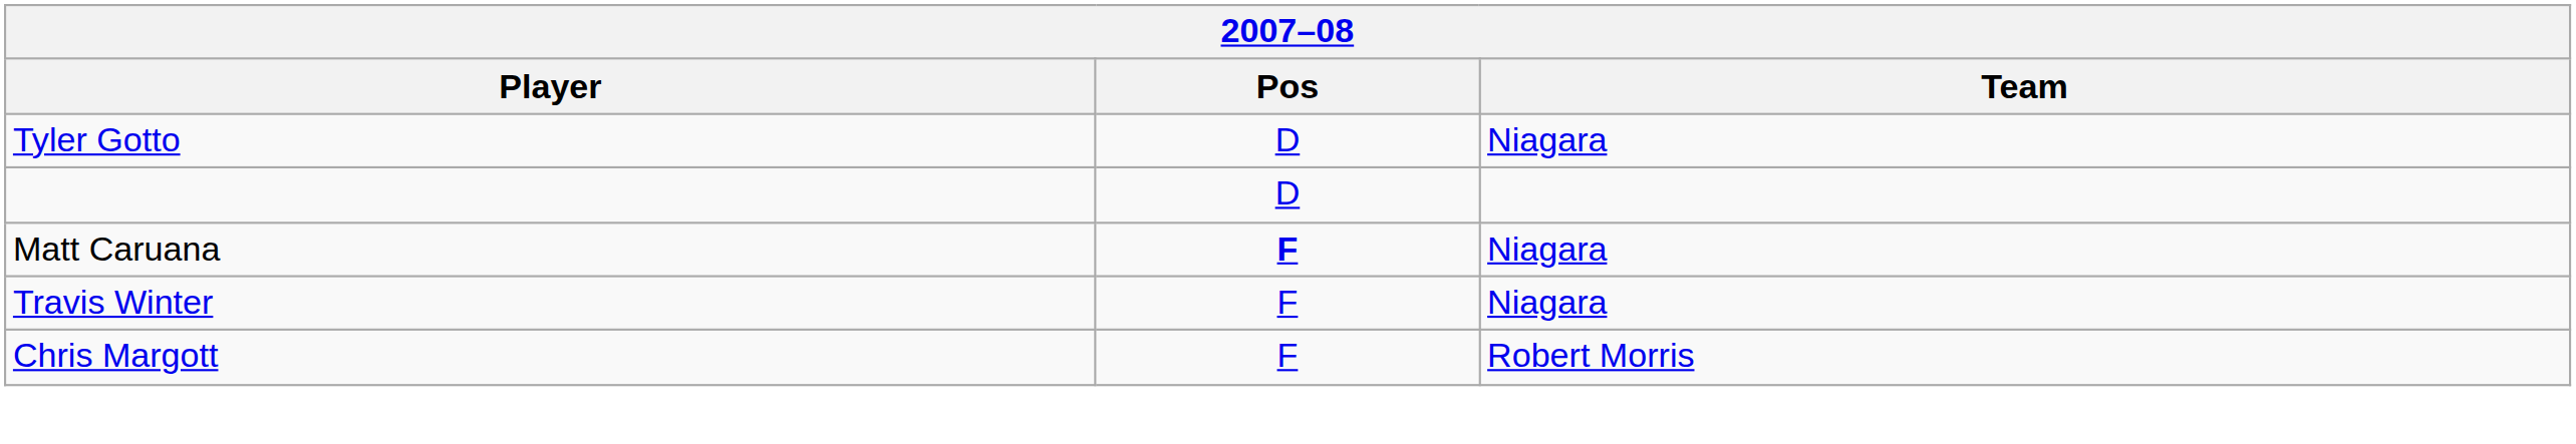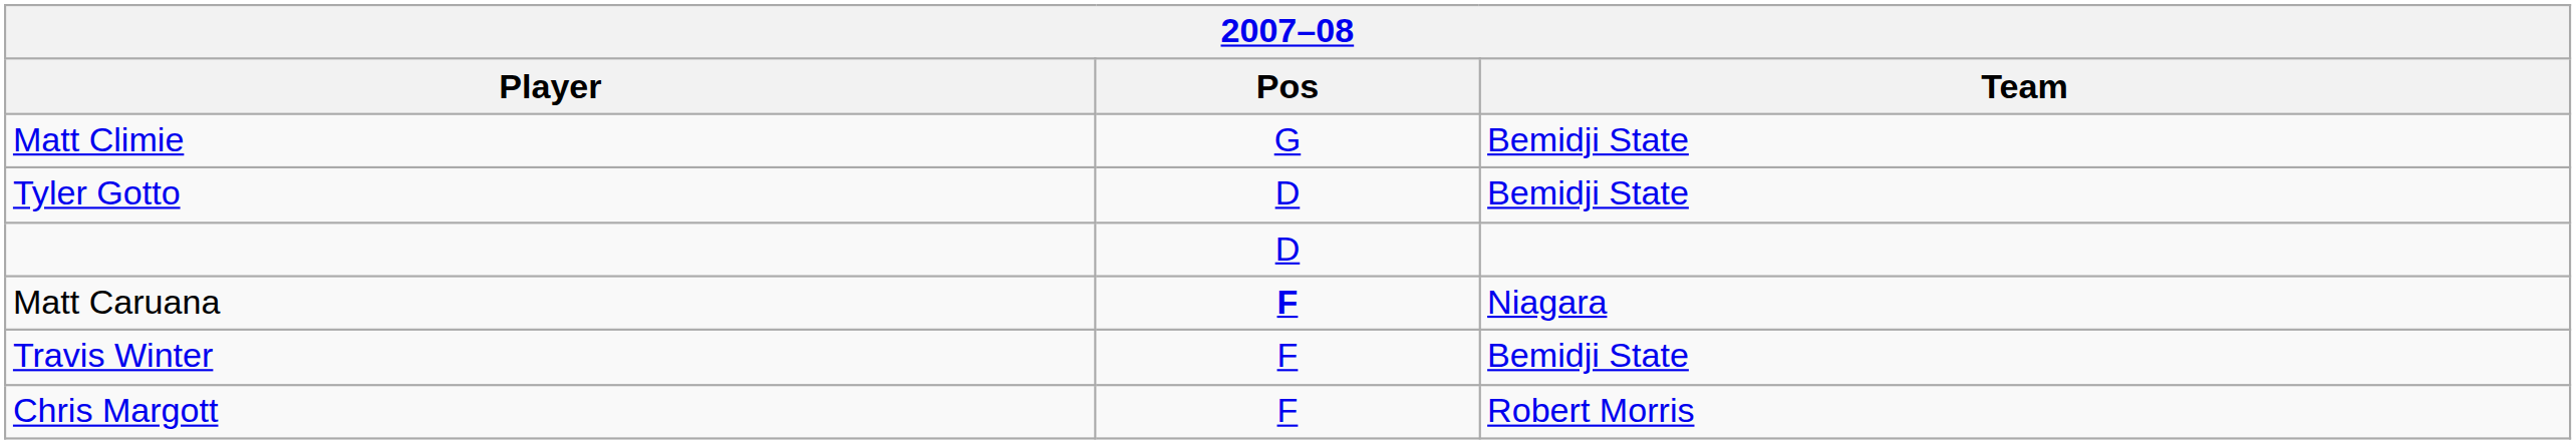+ row: Matt Climie | G | Bemidji State
Tyler Gotto | Team: Niagara -> Bemidji State
Travis Winter | Team: Niagara -> Bemidji State
